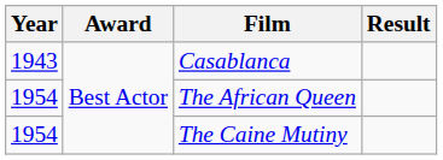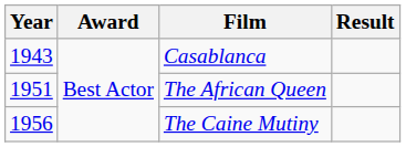The African Queen | Year: 1954 -> 1951
The Caine Mutiny | Year: 1954 -> 1956
